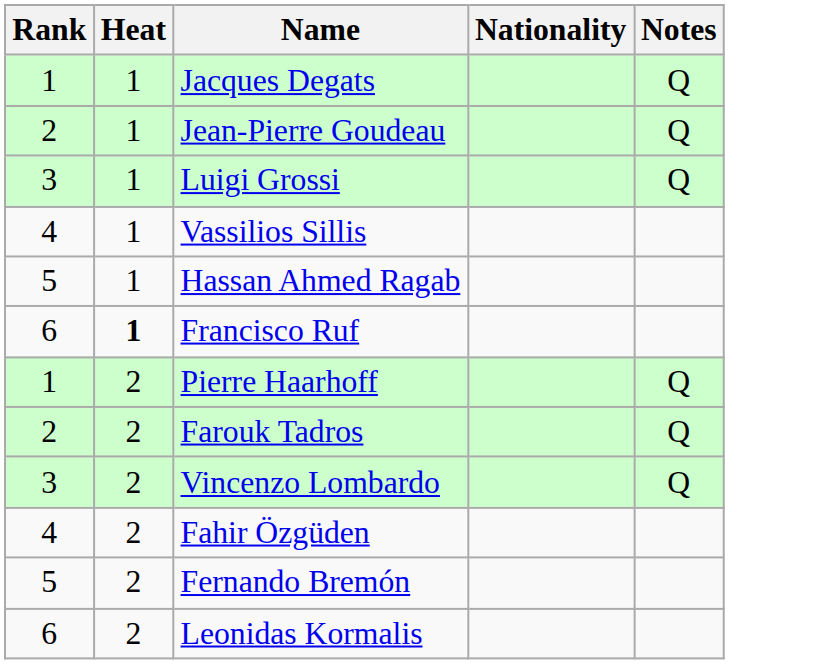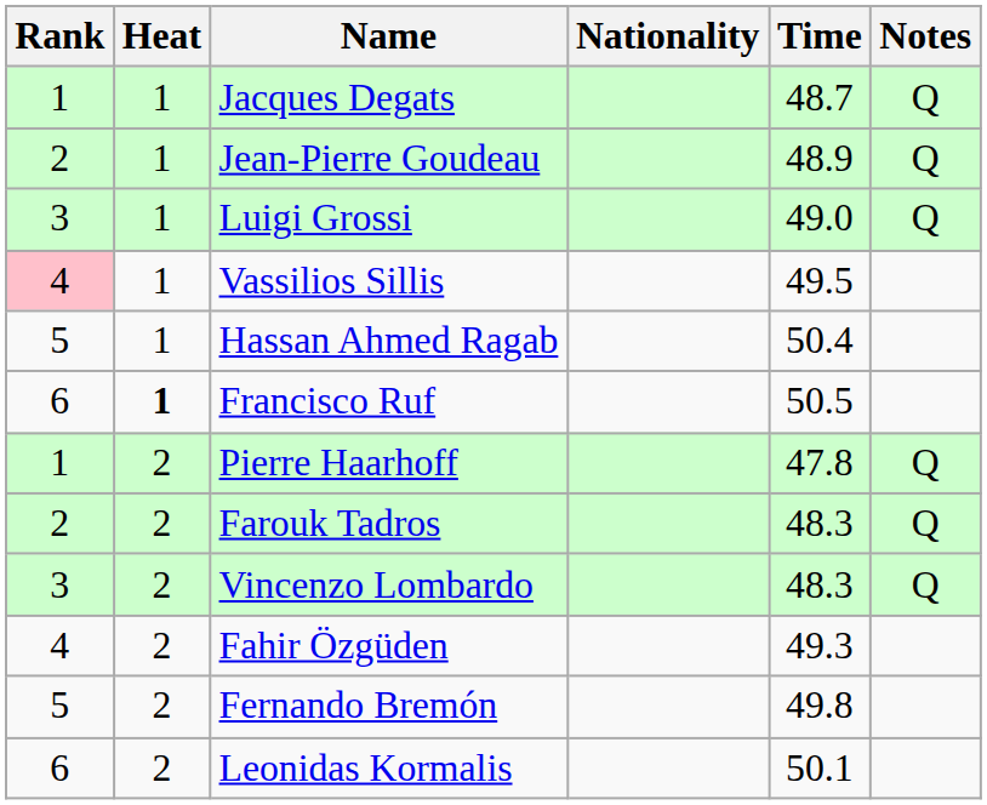+ column: Time | 48.7 | 48.9 | 49.0 | 49.5 | 50.4 | 50.5 | 47.8 | 48.3 | 48.3 | 49.3 | 49.8 | 50.1
Vassilios Sillis | Rank: no background -> pink background
